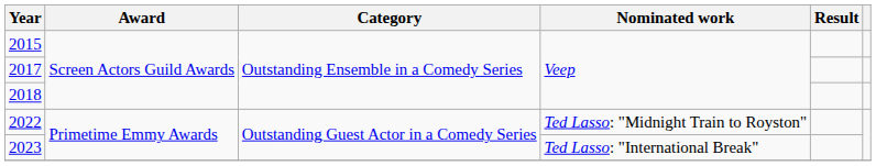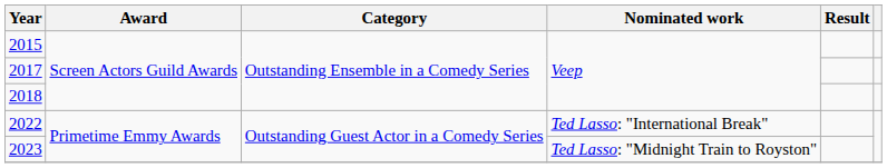2022 | Nominated work: Ted Lasso: "Midnight Train to Royston" -> Ted Lasso: "International Break"
2023 | Nominated work: Ted Lasso: "International Break" -> Ted Lasso: "Midnight Train to Royston"
